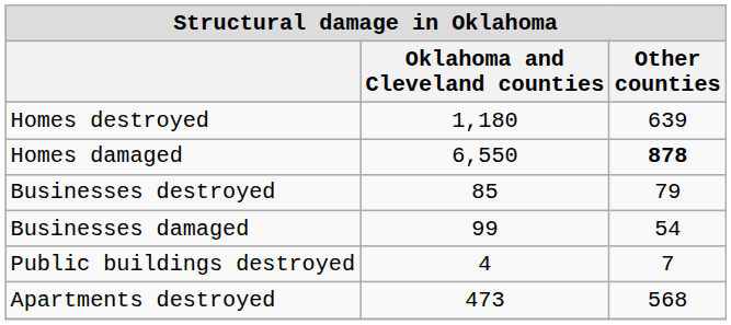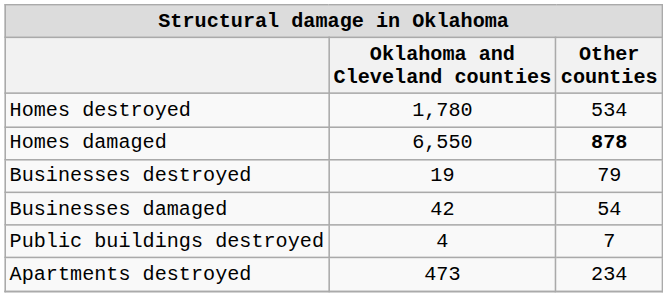Homes destroyed | Oklahoma and Cleveland counties: 1,180 -> 1,780
Homes destroyed | Other counties: 639 -> 534
Businesses destroyed | Oklahoma and Cleveland counties: 85 -> 19
Businesses damaged | Oklahoma and Cleveland counties: 99 -> 42
Apartments destroyed | Other counties: 568 -> 234
